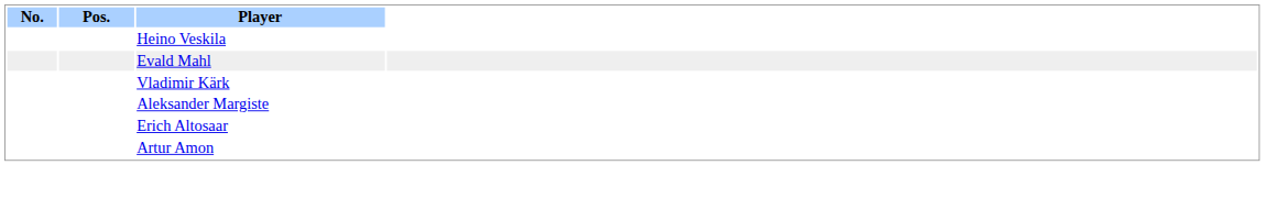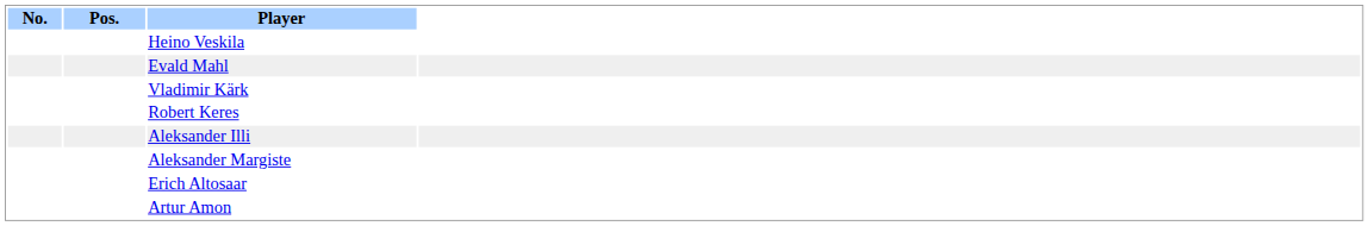+ row: Robert Keres
+ row: Aleksander Illi
